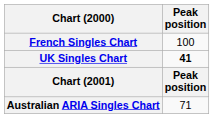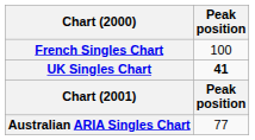Australian ARIA Singles Chart | Peak position: 71 -> 77
